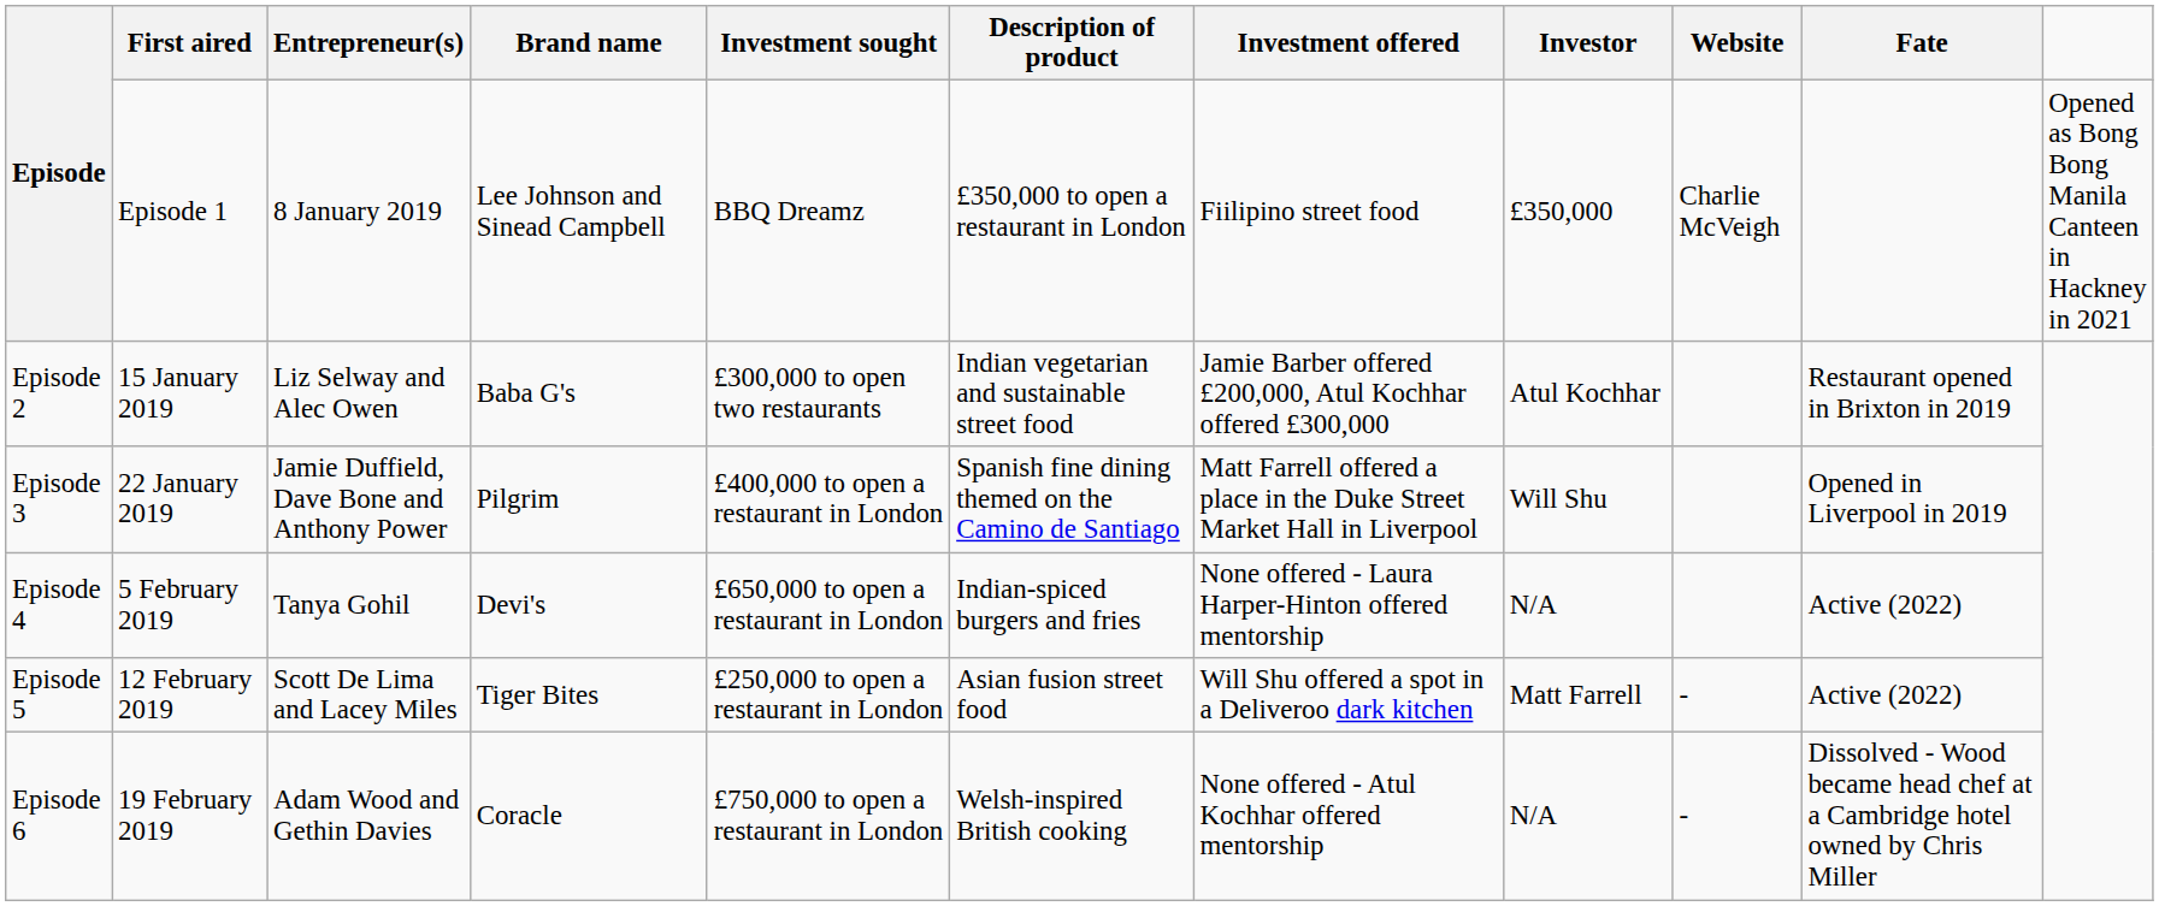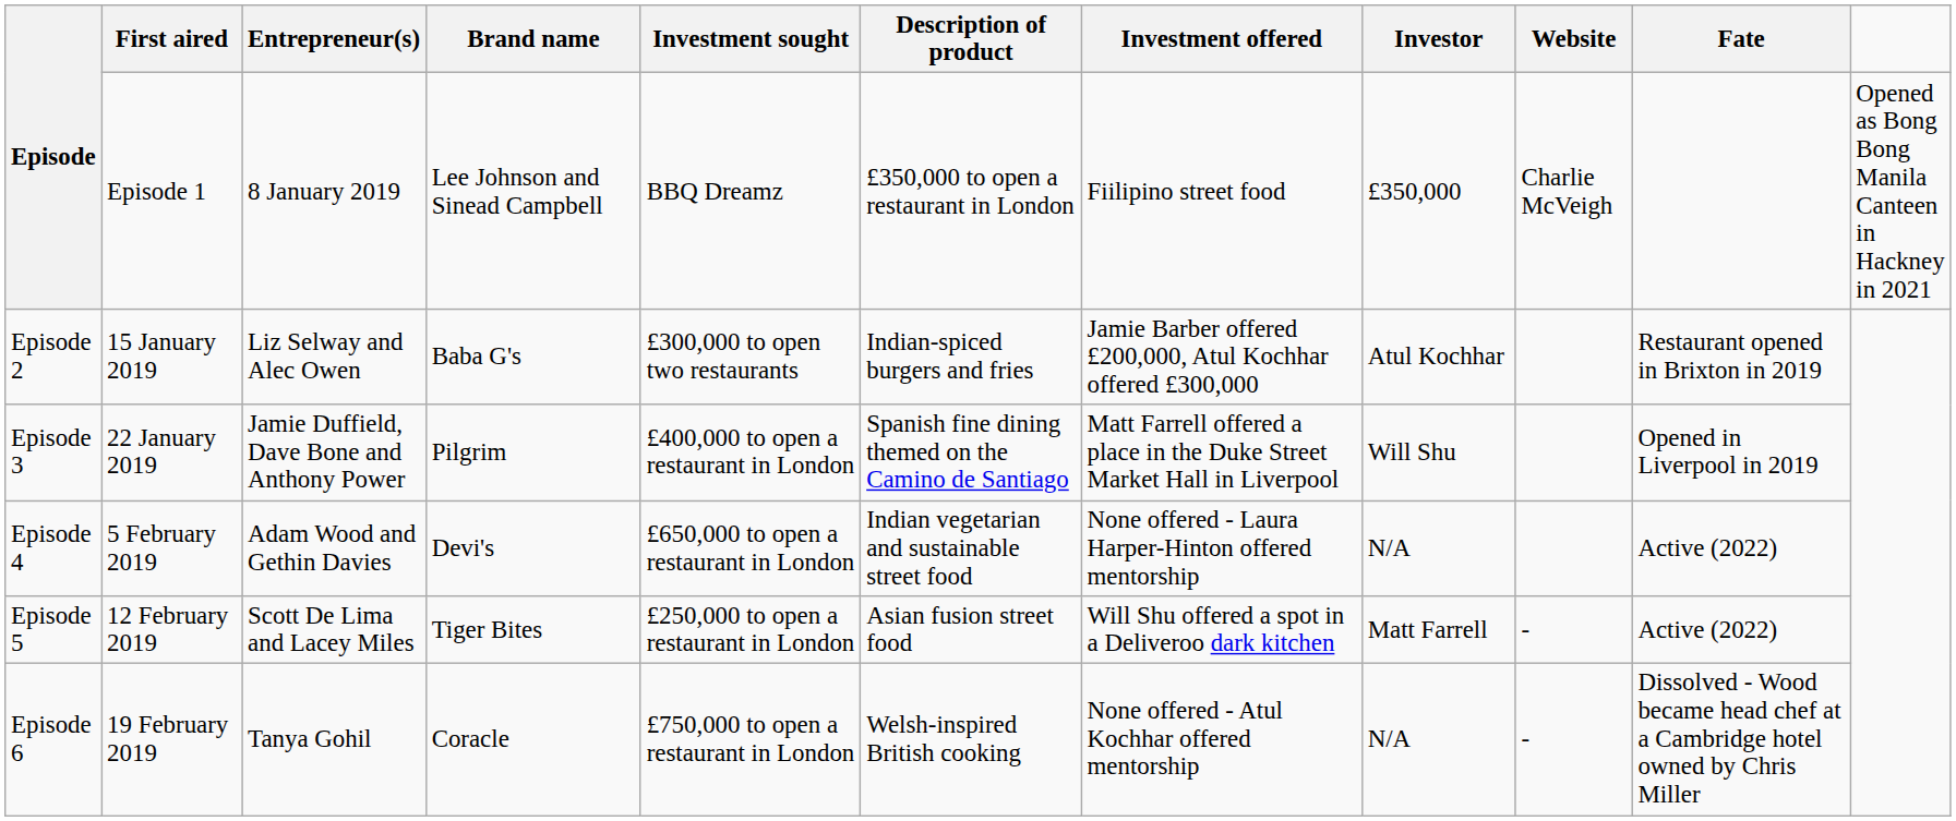Episode 2 | Description of product: Indian vegetarian and sustainable street food -> Indian-spiced burgers and fries
Episode 4 | Entrepreneur(s): Tanya Gohil -> Adam Wood and Gethin Davies
Episode 4 | Description of product: Indian-spiced burgers and fries -> Indian vegetarian and sustainable street food
Episode 6 | Entrepreneur(s): Adam Wood and Gethin Davies -> Tanya Gohil
